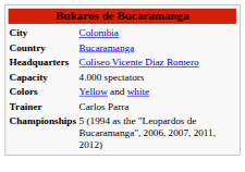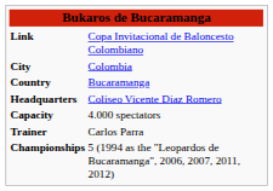+ row: Link | Copa Invitacional de Baloncesto Colombiano
- row: Colors | Yellow and white
